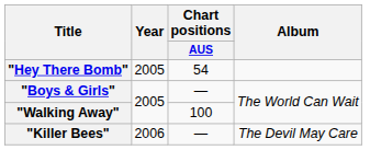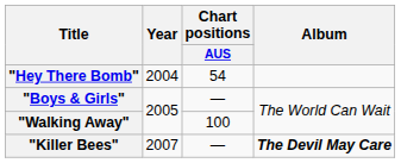"Hey There Bomb" | Year: 2005 -> 2004
"Killer Bees" | Year: 2006 -> 2007
"Killer Bees" | Album: normal -> bold
